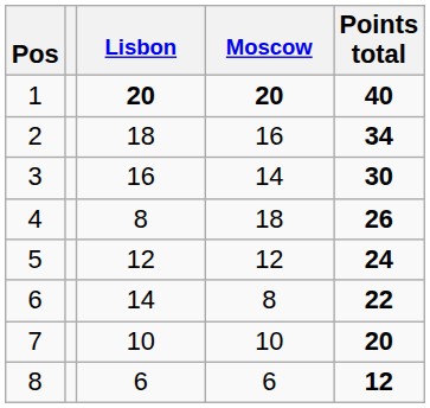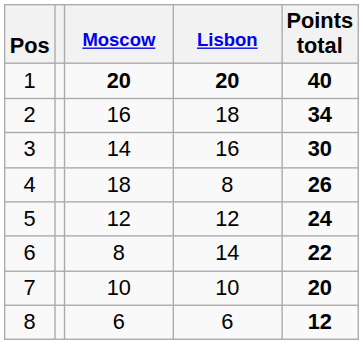columns swapped: Lisbon <-> Moscow
